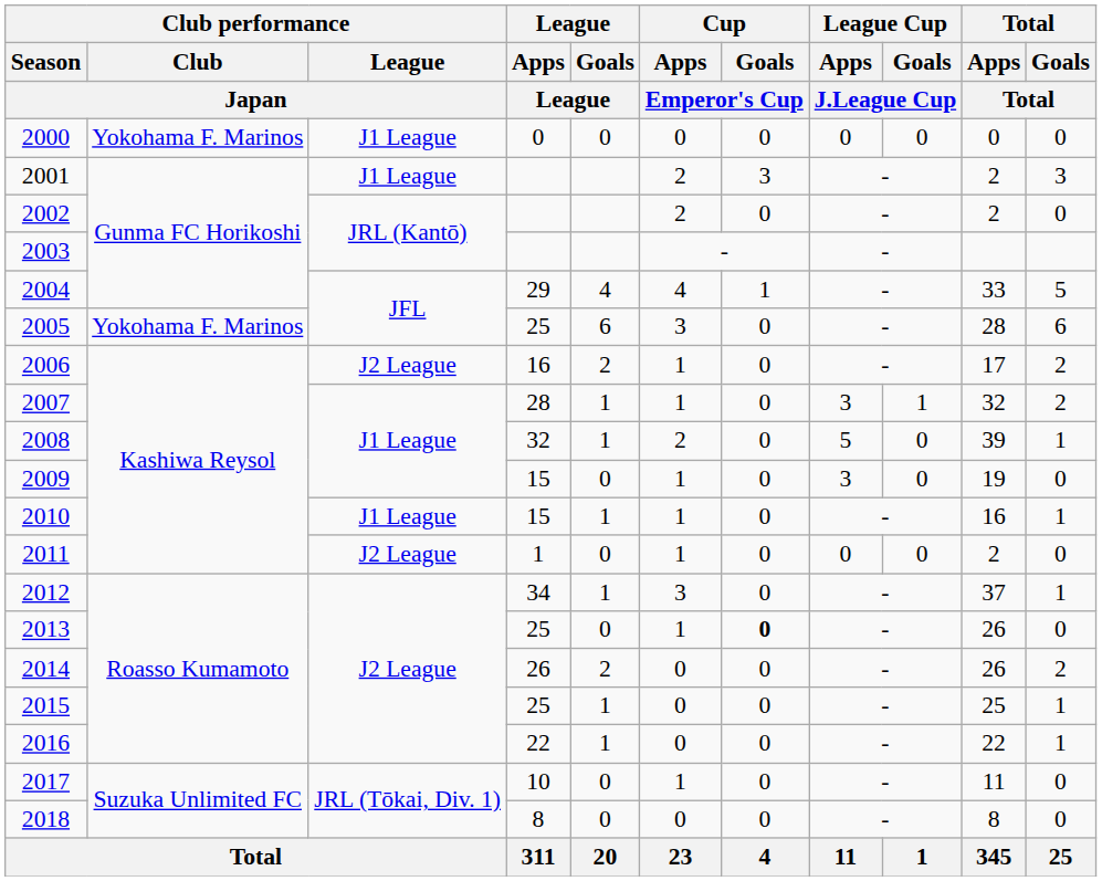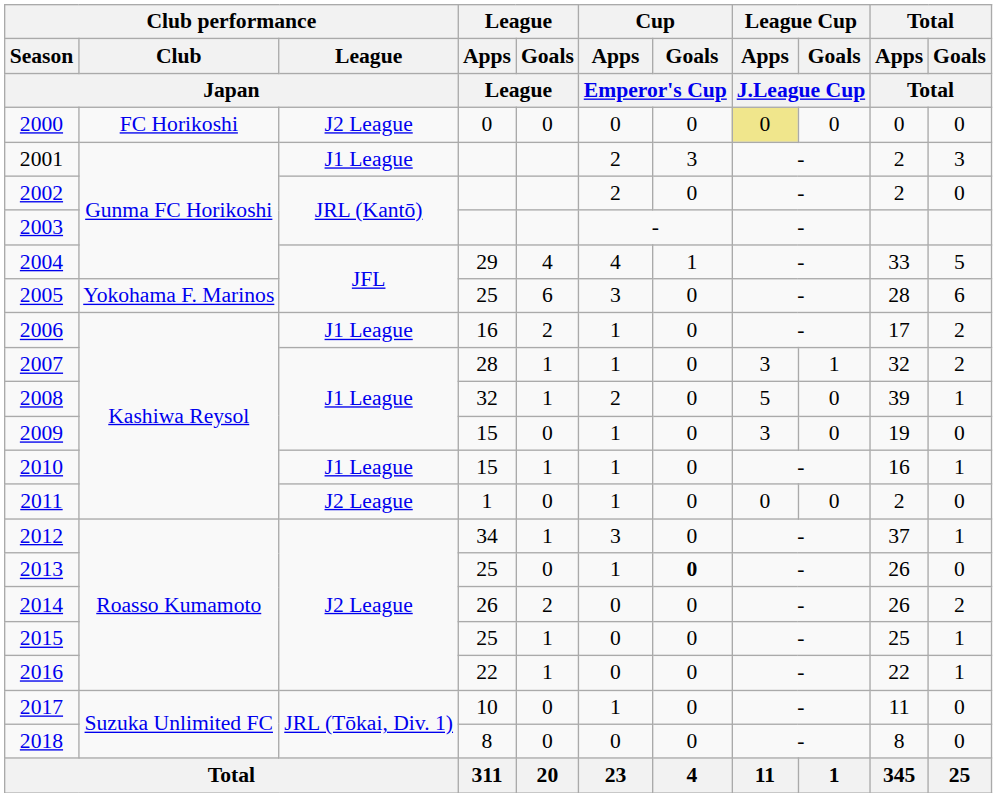2000 | Club performance / Club / Japan: Yokohama F. Marinos -> FC Horikoshi
2000 | Club performance / League / Japan: J1 League -> J2 League
2000 | League Cup / Apps / J.League Cup: no background -> khaki background
2006 | Club performance / League / Japan: J2 League -> J1 League
